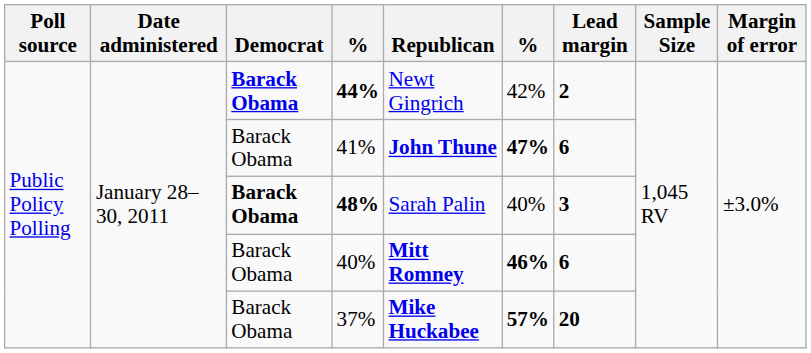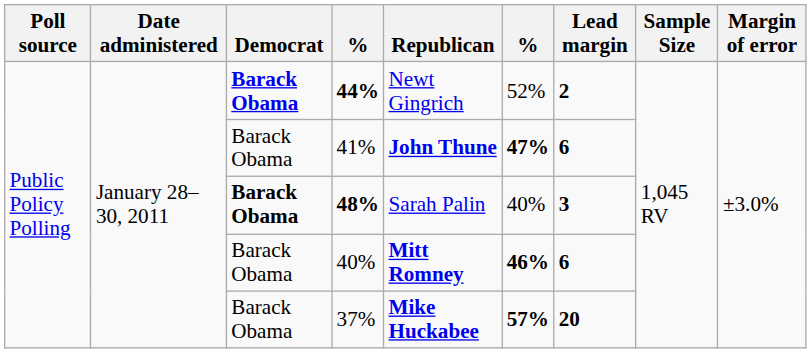44% | column 6: 42% -> 52%
